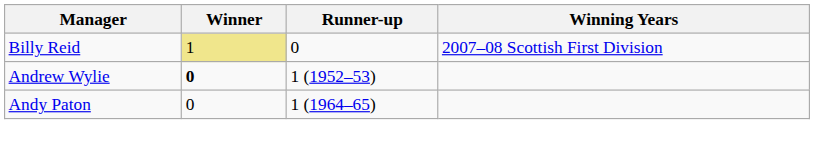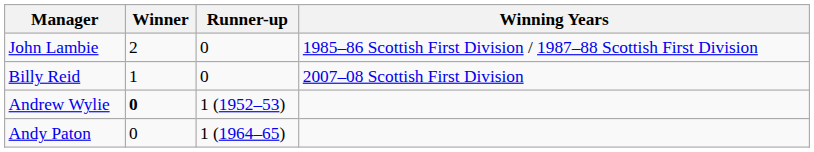+ row: John Lambie | 2 | 0 | 1985–86 Scottish First Division / 1987–88 Scottish First Division
Billy Reid | Winner: khaki background -> no background
